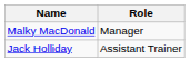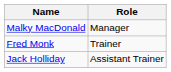+ row: Fred Monk | Trainer
